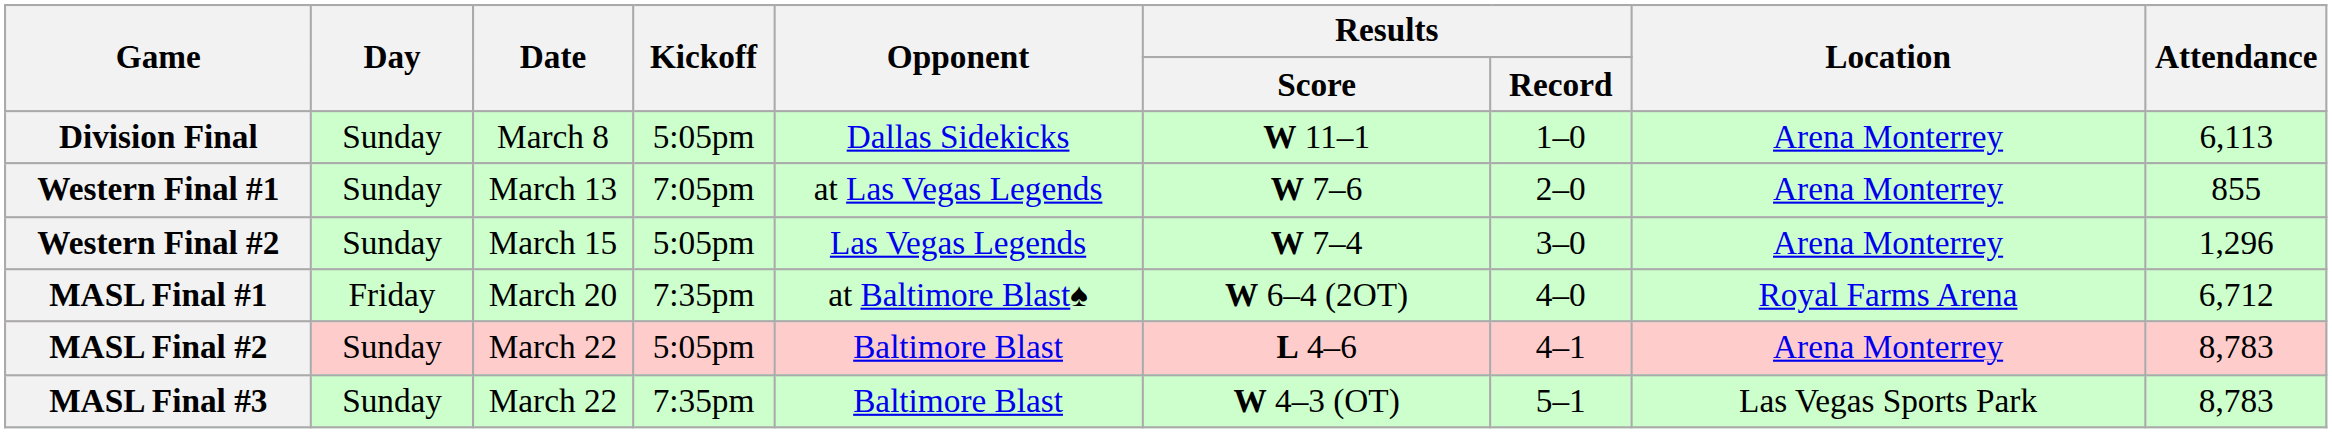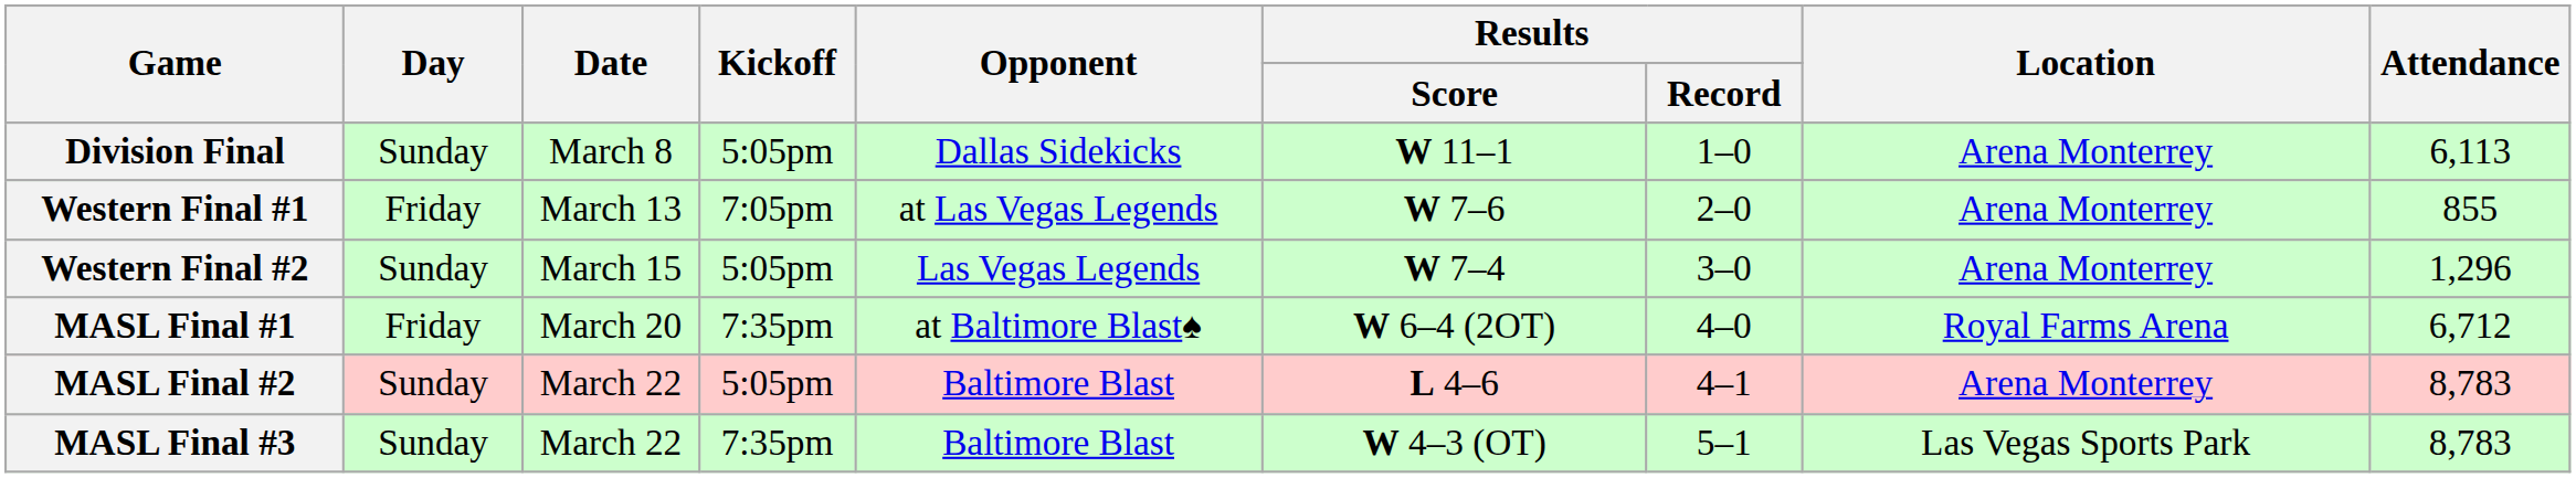Western Final #1 | Day: Sunday -> Friday
